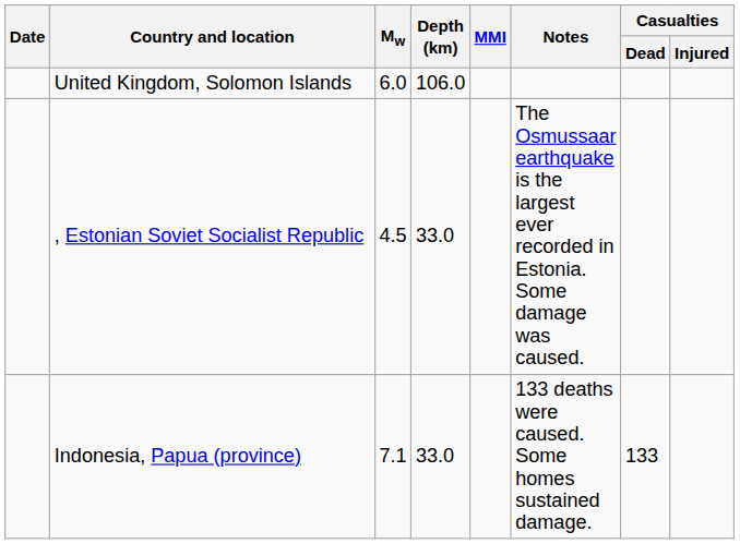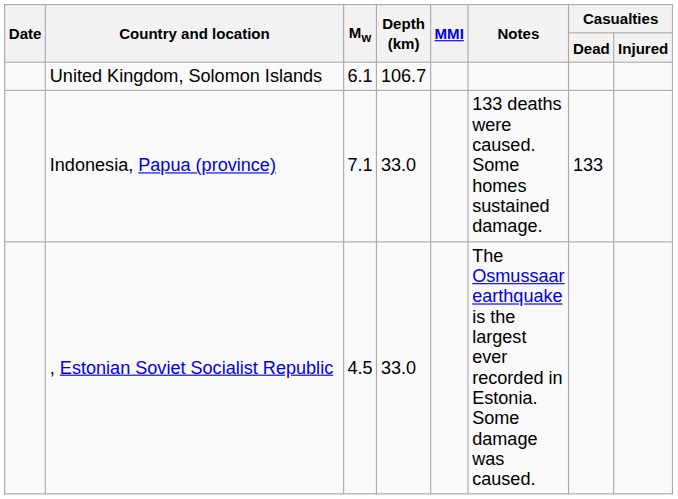United Kingdom, Solomon Islands | Mw: 6.0 -> 6.1
United Kingdom, Solomon Islands | Depth (km): 106.0 -> 106.7
rows swapped: , Estonian Soviet Socialist Republic <-> Indonesia, Papua (province)
